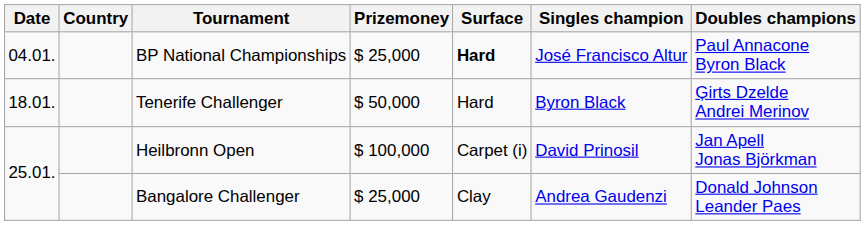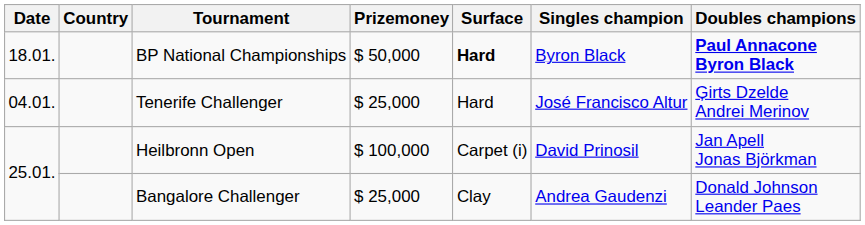BP National Championships | Date: 04.01. -> 18.01.
BP National Championships | Prizemoney: $ 25,000 -> $ 50,000
BP National Championships | Singles champion: José Francisco Altur -> Byron Black
BP National Championships | Doubles champions: normal -> bold
Tenerife Challenger | Date: 18.01. -> 04.01.
Tenerife Challenger | Prizemoney: $ 50,000 -> $ 25,000
Tenerife Challenger | Singles champion: Byron Black -> José Francisco Altur
